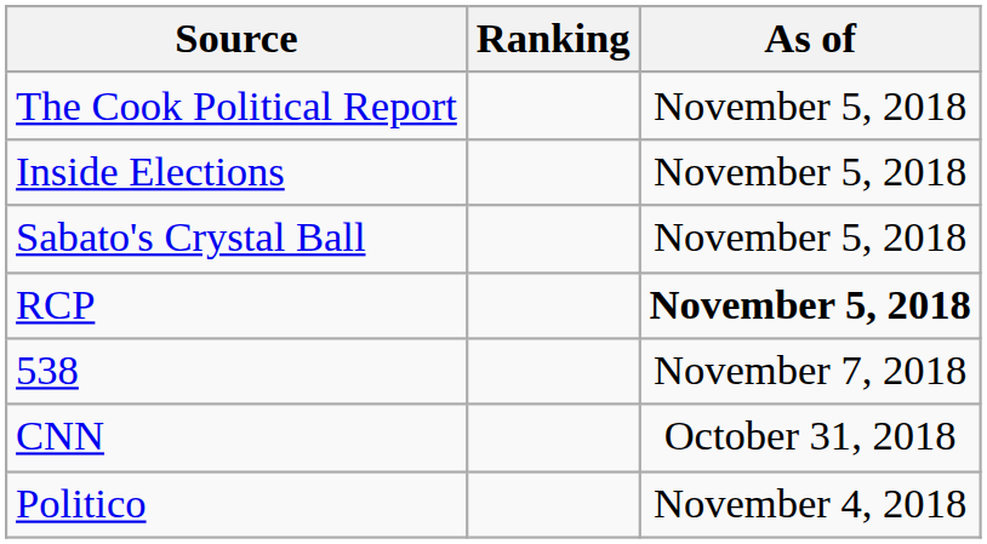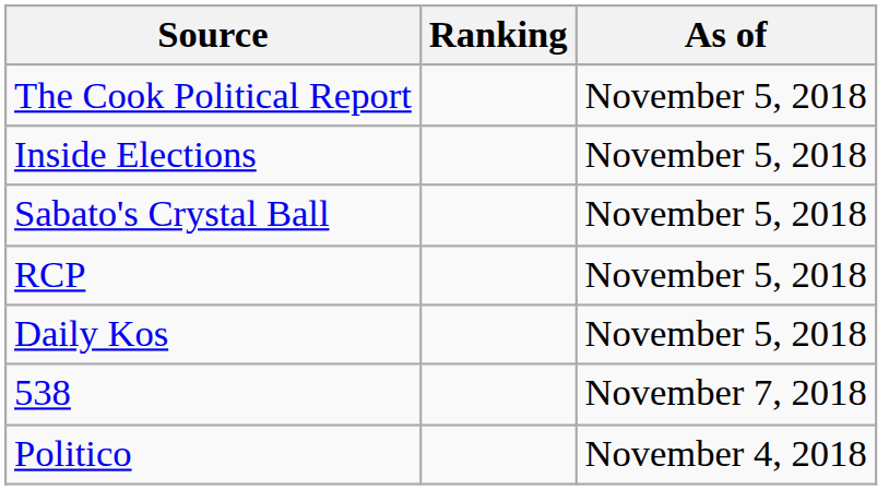RCP | As of: bold -> normal
+ row: Daily Kos | November 5, 2018
- row: CNN | October 31, 2018
